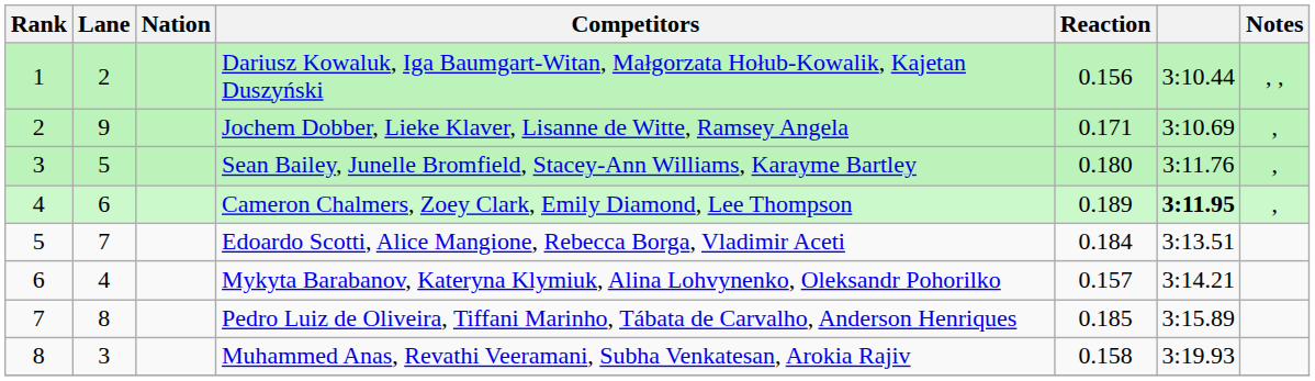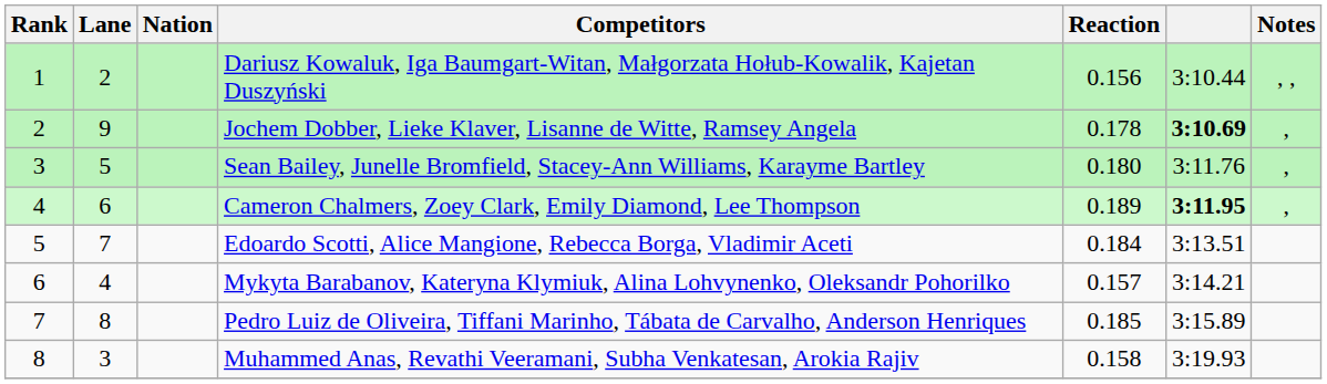Jochem Dobber, Lieke Klaver, Lisanne de Witte, Ramsey Angela | Reaction: 0.171 -> 0.178
Jochem Dobber, Lieke Klaver, Lisanne de Witte, Ramsey Angela | column 6: normal -> bold
